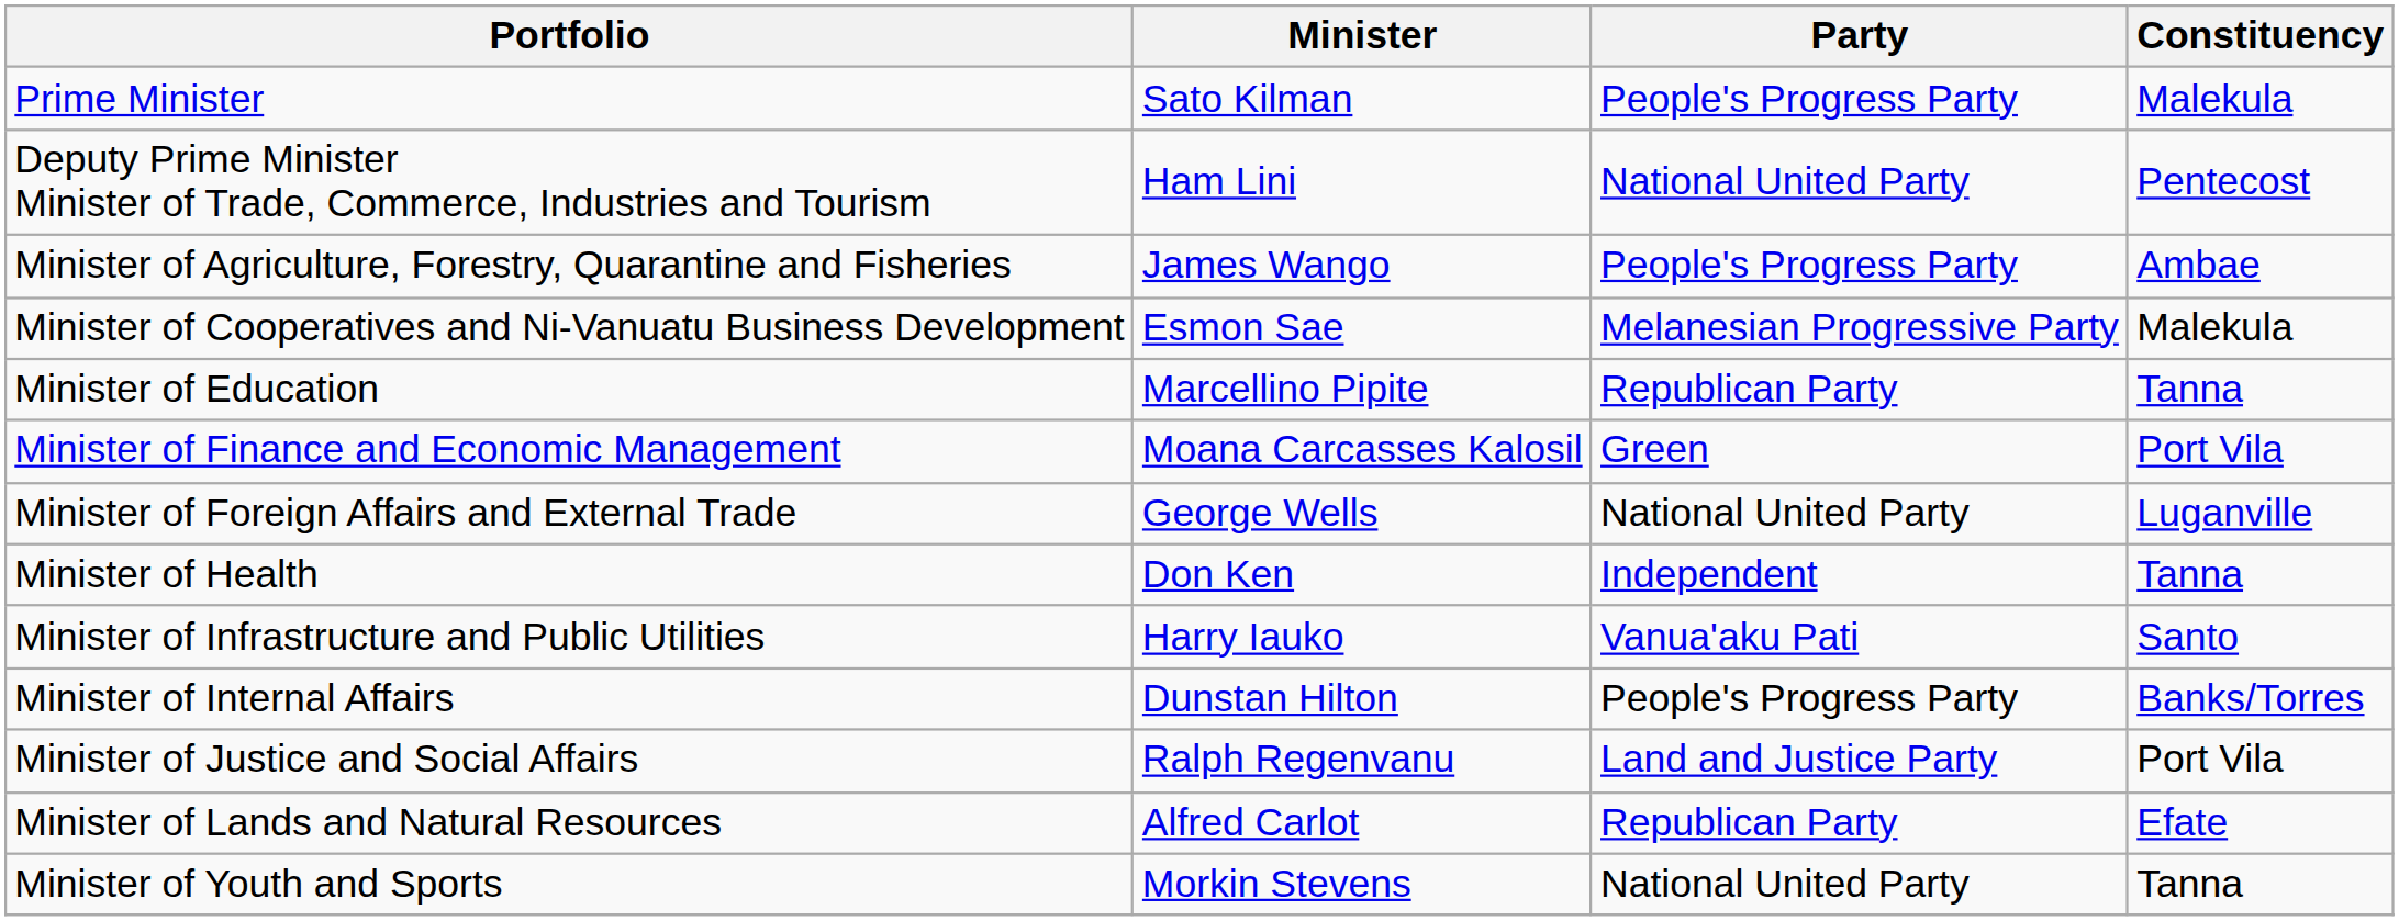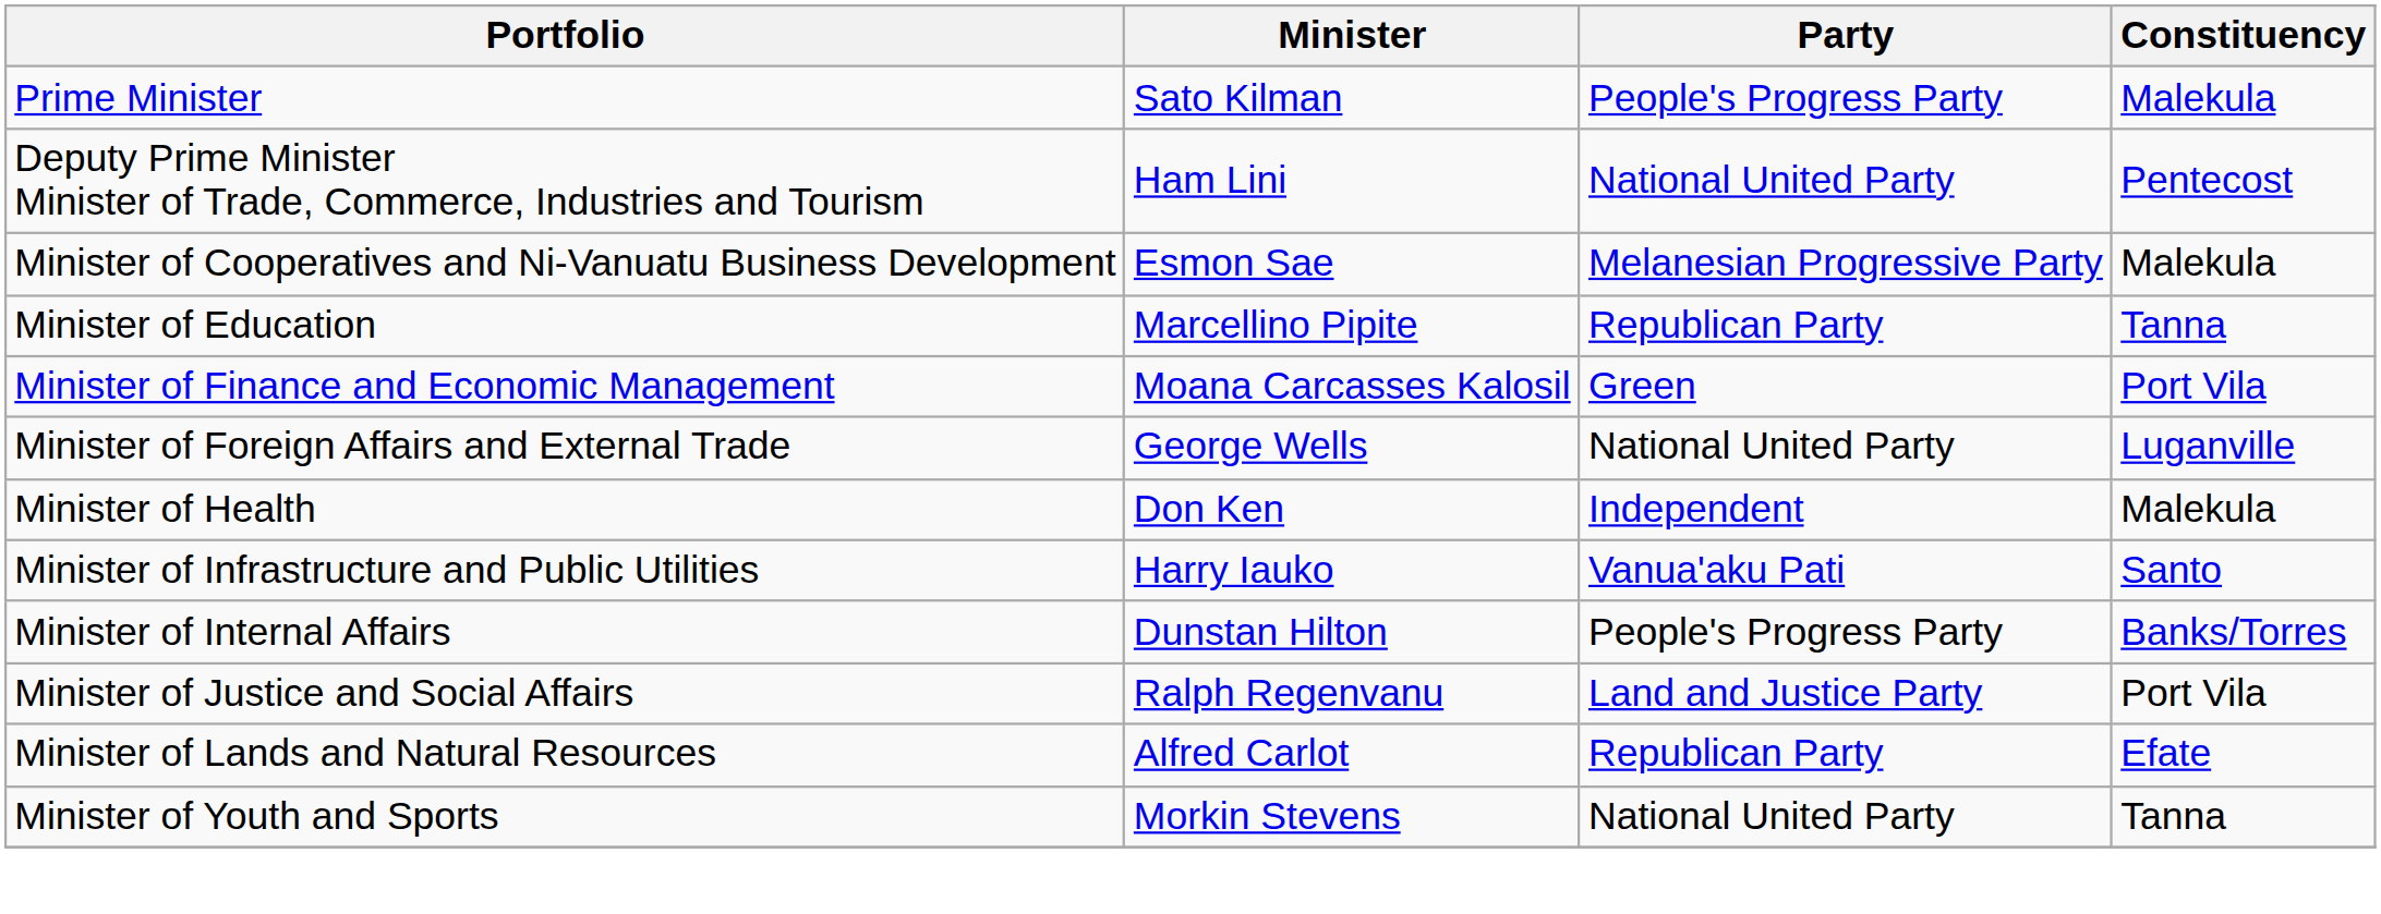- row: Minister of Agriculture, Forestry, Quarantine and Fisheries | James Wango | People's Progress Party | Ambae
Minister of Health | Constituency: Tanna -> Malekula
